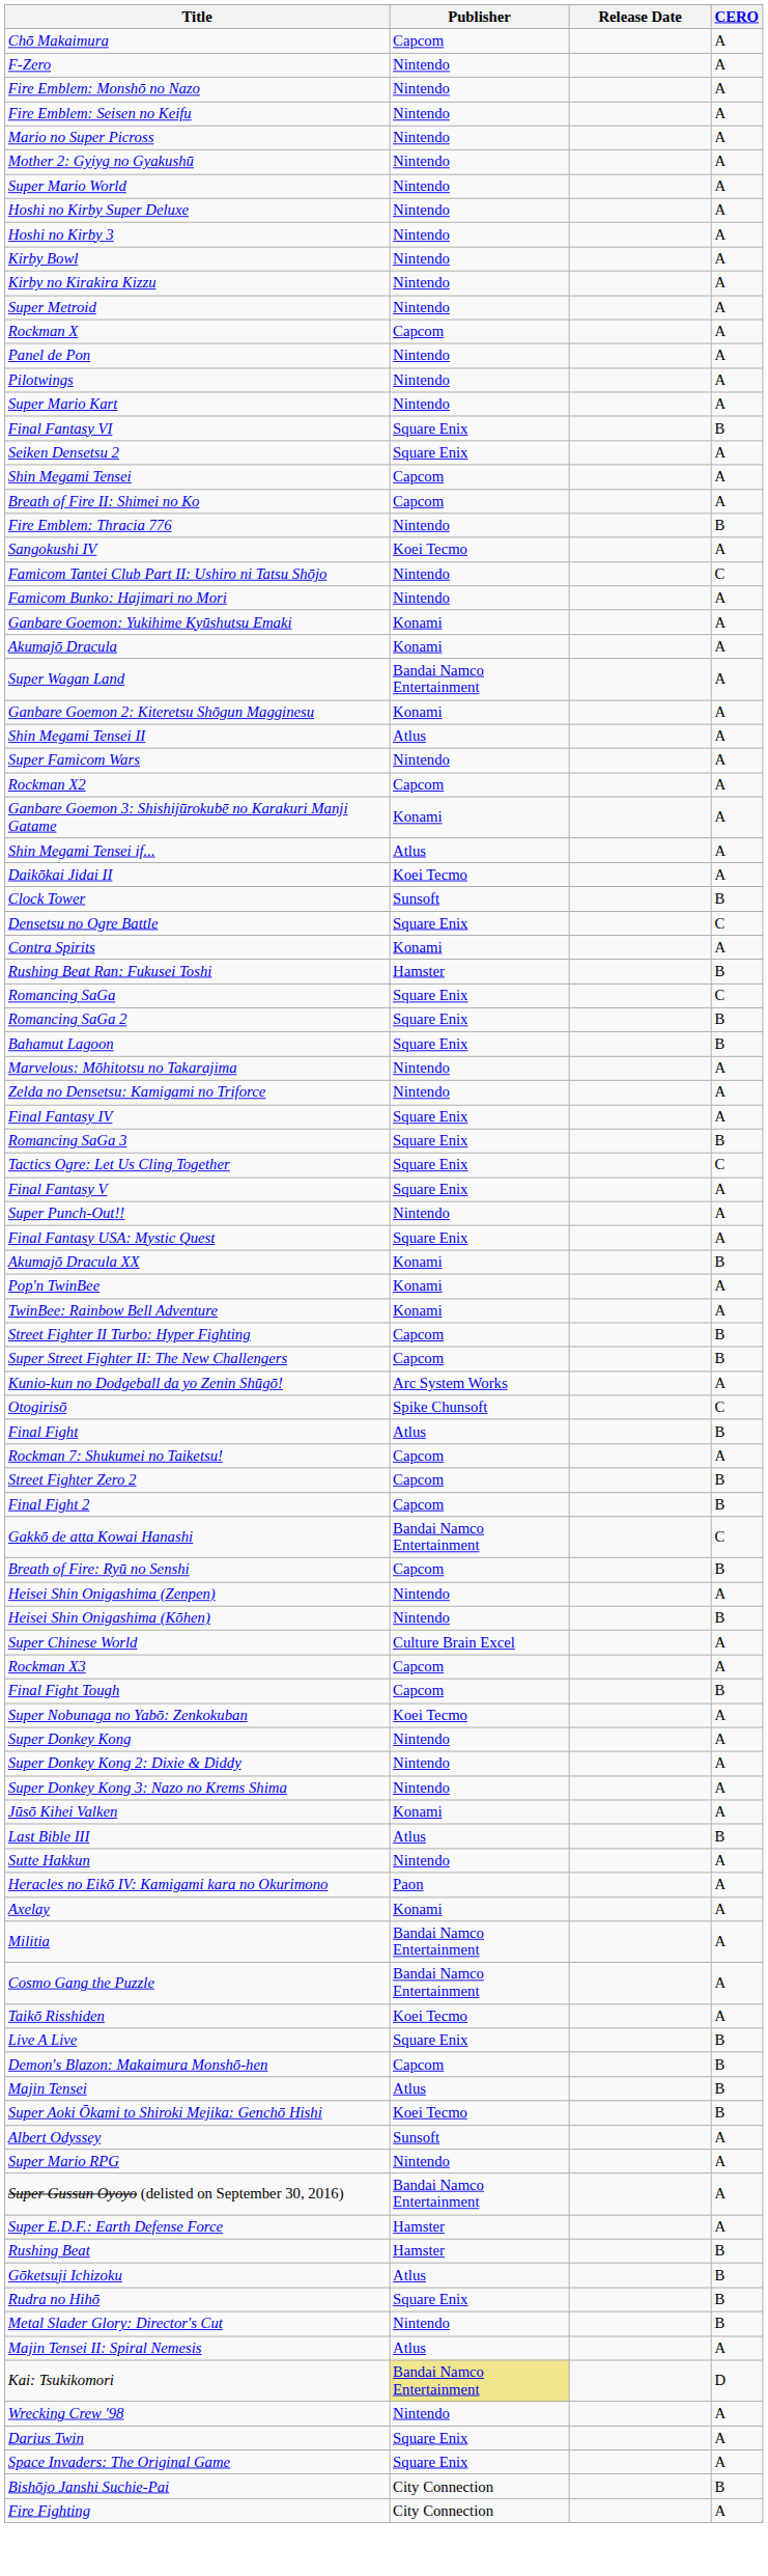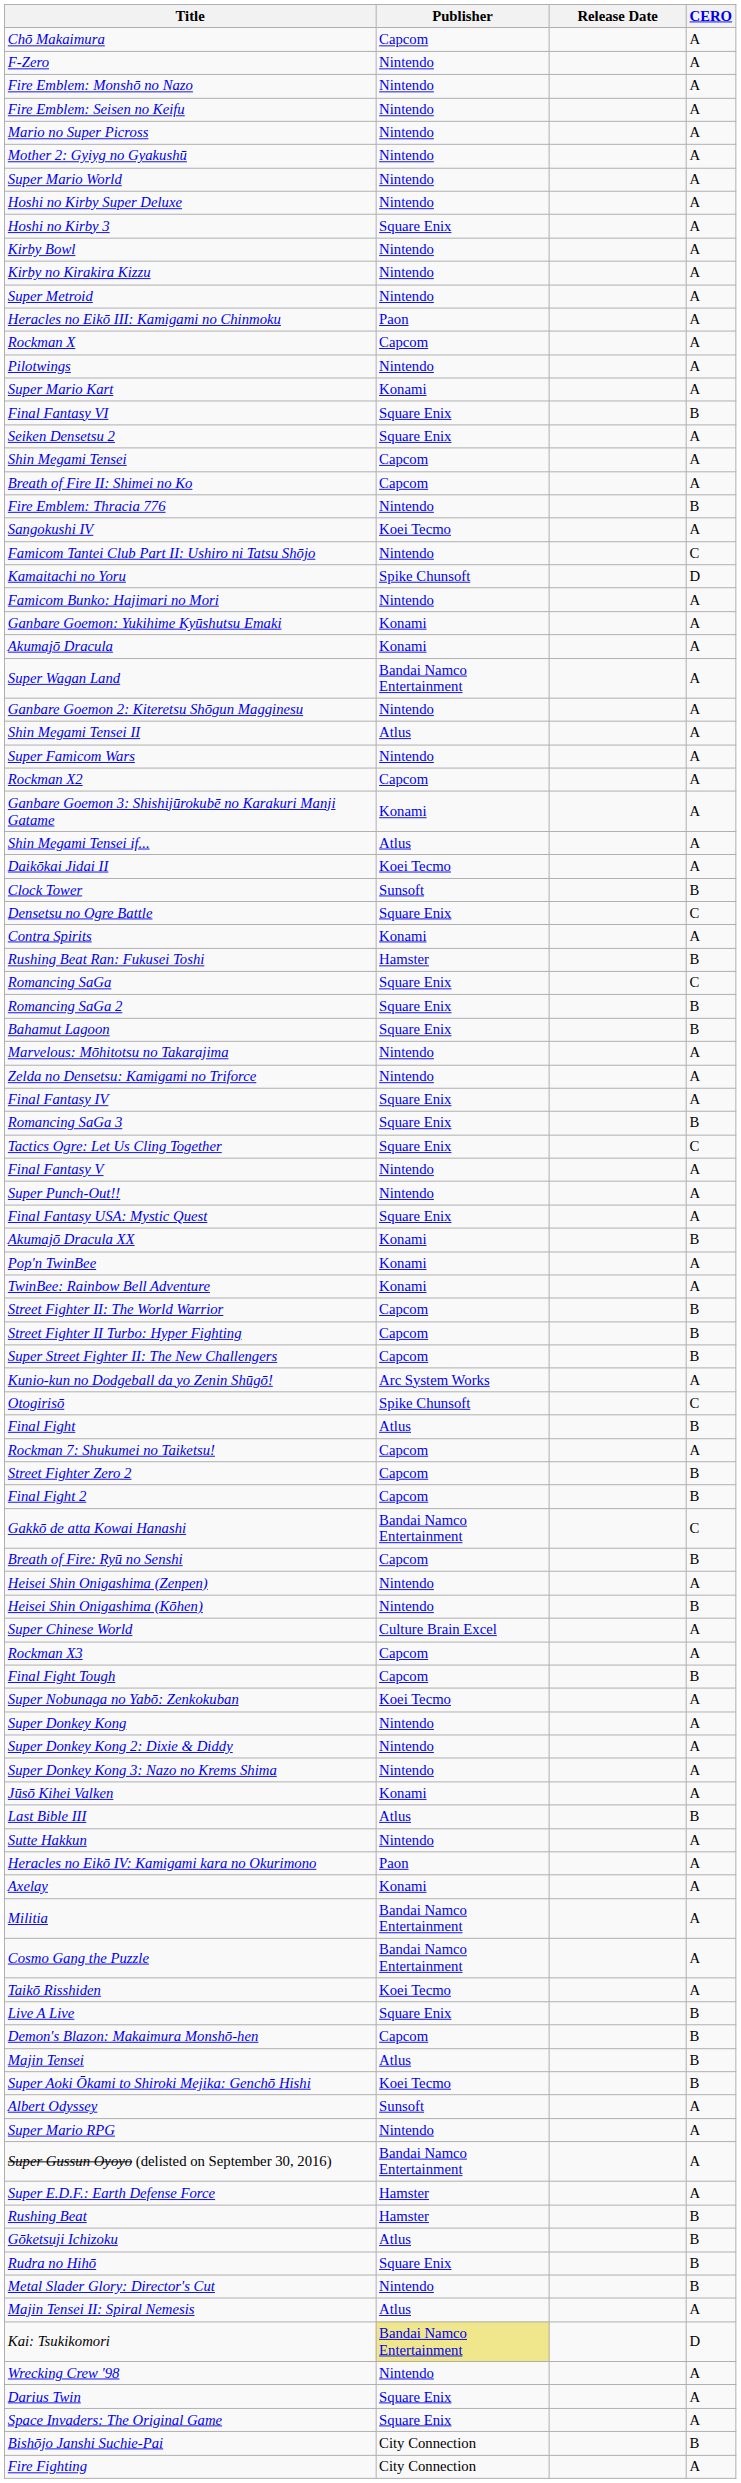Hoshi no Kirby 3 | Publisher: Nintendo -> Square Enix
+ row: Heracles no Eikō III: Kamigami no Chinmoku | Paon | A
- row: Panel de Pon | Nintendo | A
Super Mario Kart | Publisher: Nintendo -> Konami
+ row: Kamaitachi no Yoru | Spike Chunsoft | D
Ganbare Goemon 2: Kiteretsu Shōgun Magginesu | Publisher: Konami -> Nintendo
Final Fantasy V | Publisher: Square Enix -> Nintendo
+ row: Street Fighter II: The World Warrior | Capcom | B
